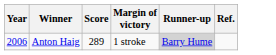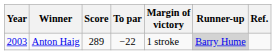+ column: To par | −22
Anton Haig | Year: 2006 -> 2003
